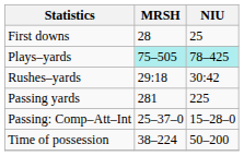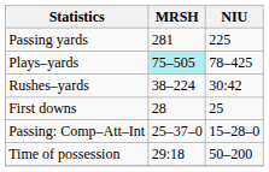rows swapped: First downs <-> Passing yards
Plays–yards | NIU: paleturquoise background -> no background
Rushes–yards | MRSH: 29:18 -> 38–224
Time of possession | MRSH: 38–224 -> 29:18
